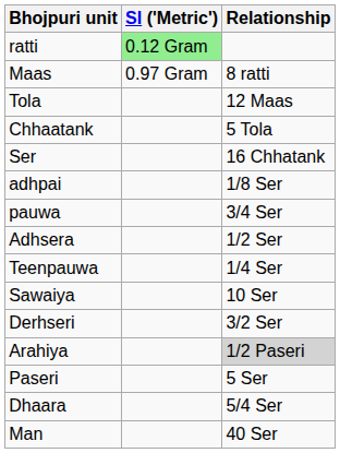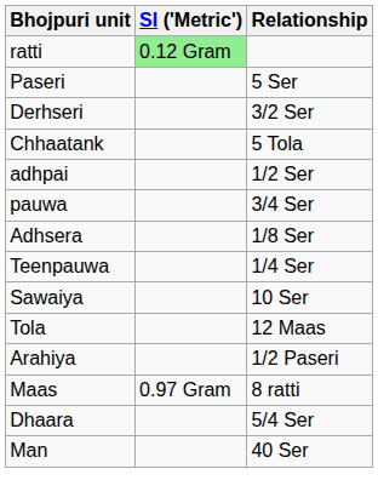rows swapped: Maas <-> Paseri
rows swapped: Tola <-> Derhseri
- row: Ser | 16 Chhatank
adhpai | Relationship: 1/8 Ser -> 1/2 Ser
Adhsera | Relationship: 1/2 Ser -> 1/8 Ser
Arahiya | Relationship: lightgrey background -> no background
